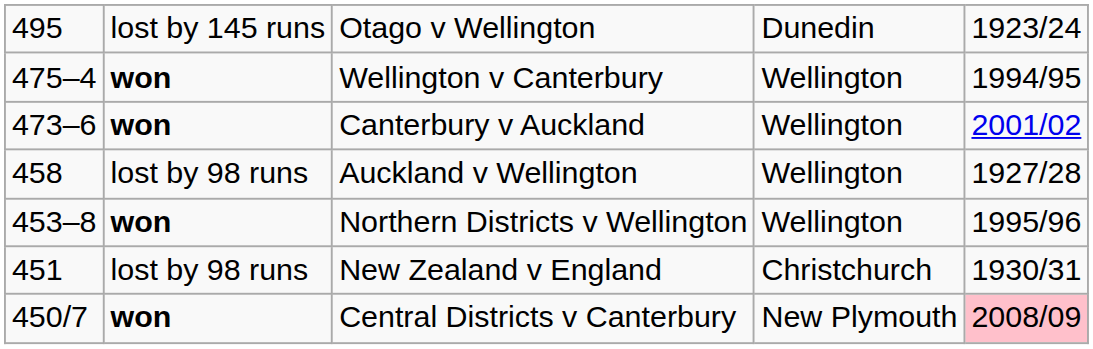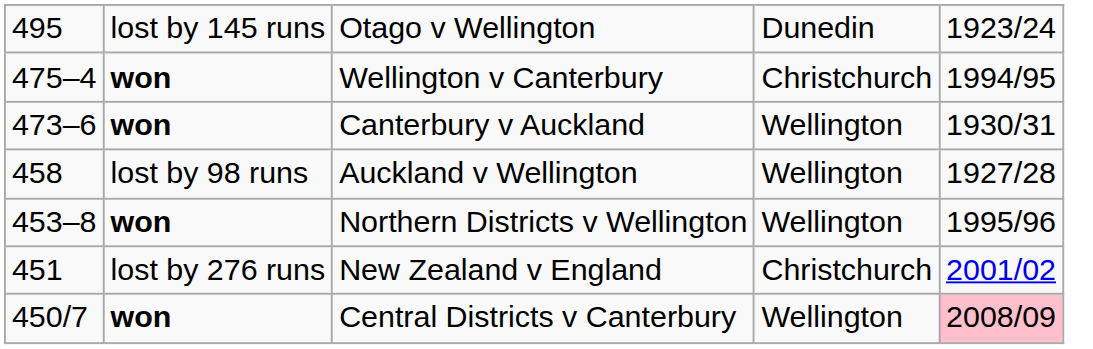Wellington v Canterbury | column 4: Wellington -> Christchurch
Canterbury v Auckland | column 5: 2001/02 -> 1930/31
New Zealand v England | column 2: lost by 98 runs -> lost by 276 runs
New Zealand v England | column 5: 1930/31 -> 2001/02
Central Districts v Canterbury | column 4: New Plymouth -> Wellington
